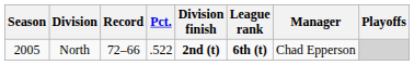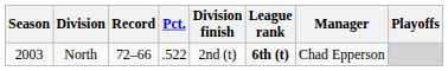North | Season: 2005 -> 2003
North | Division finish: bold -> normal
